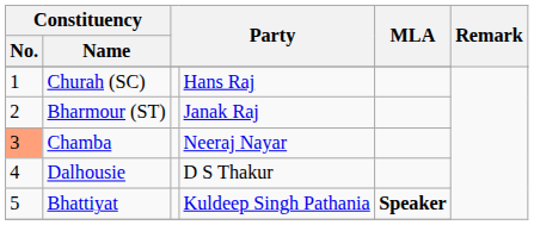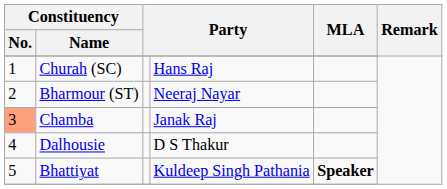Bharmour (ST) | column 4: Janak Raj -> Neeraj Nayar
Chamba | column 4: Neeraj Nayar -> Janak Raj
